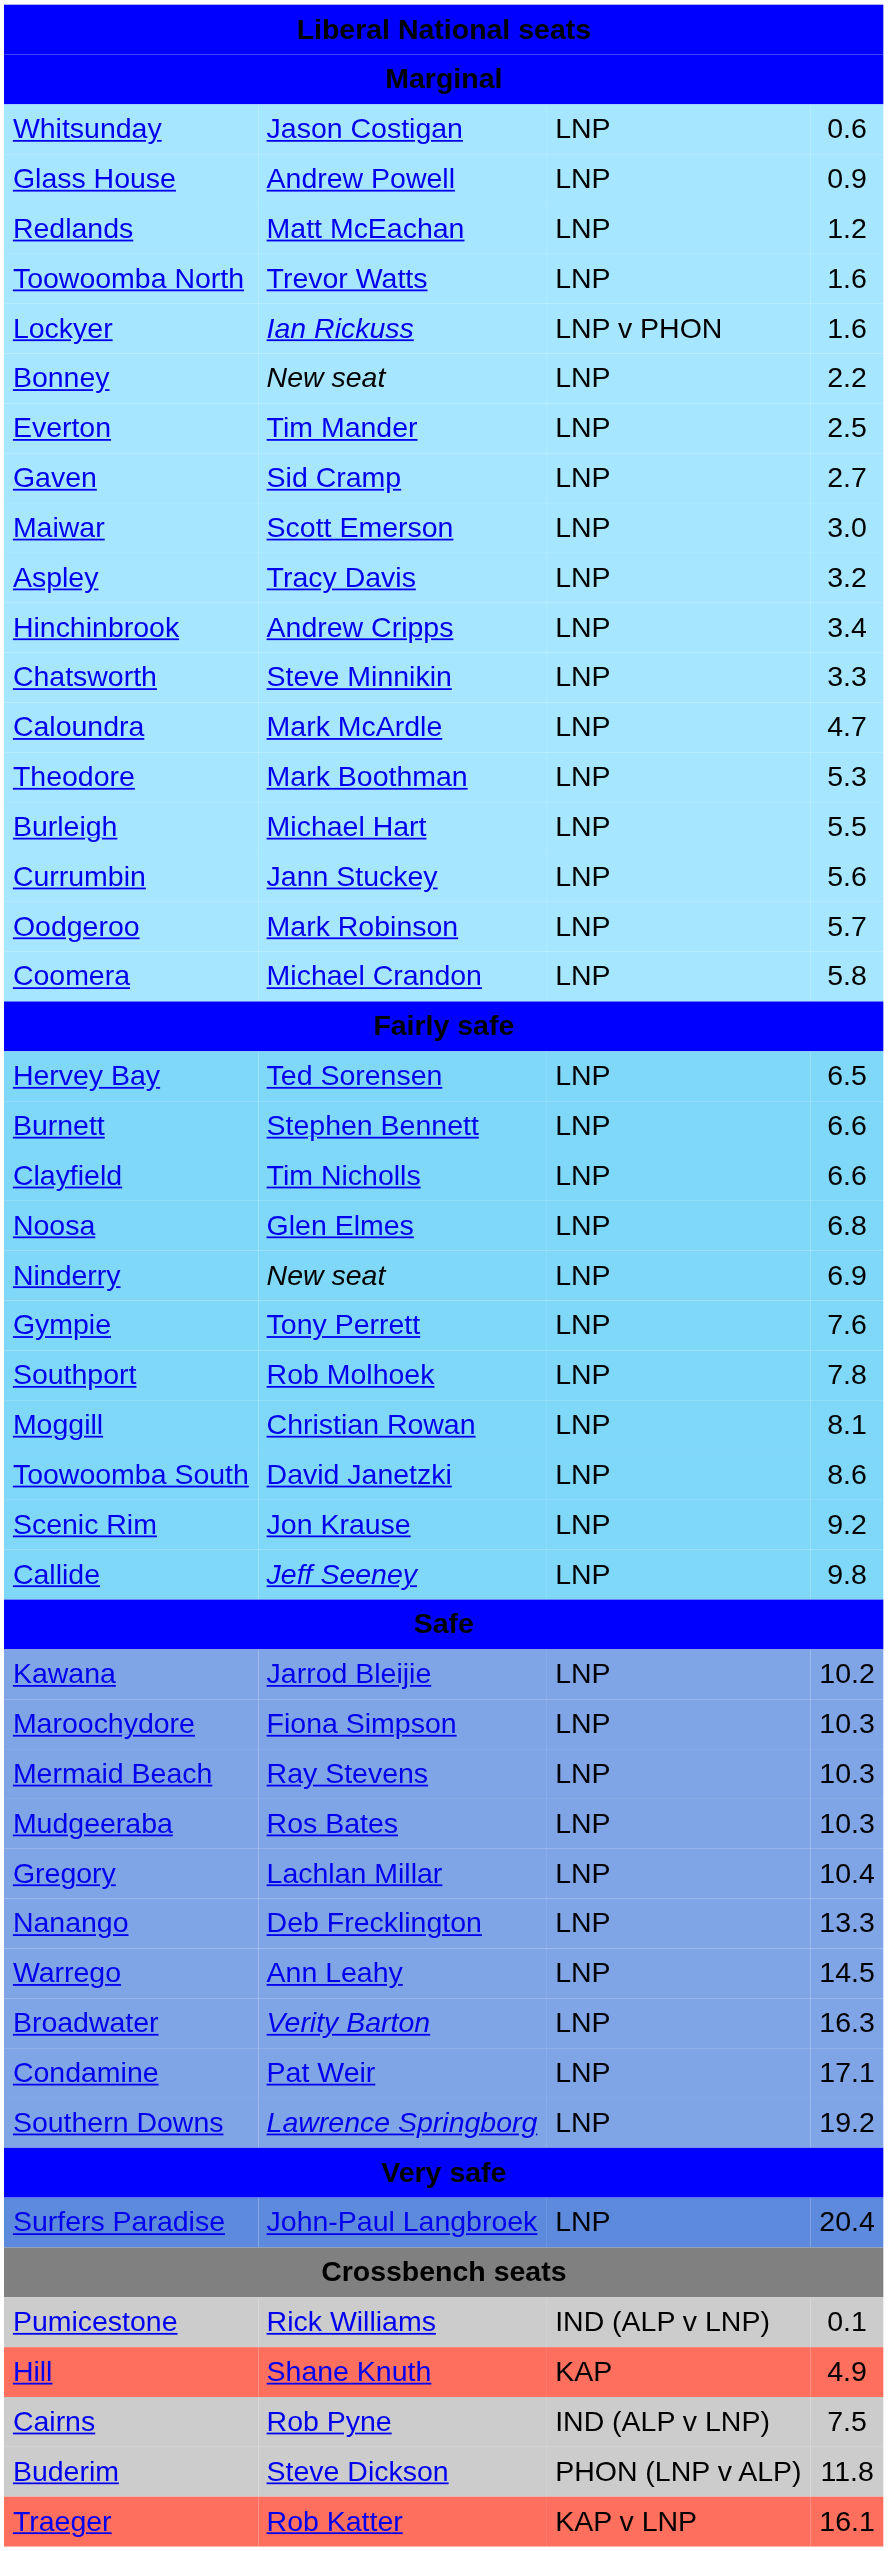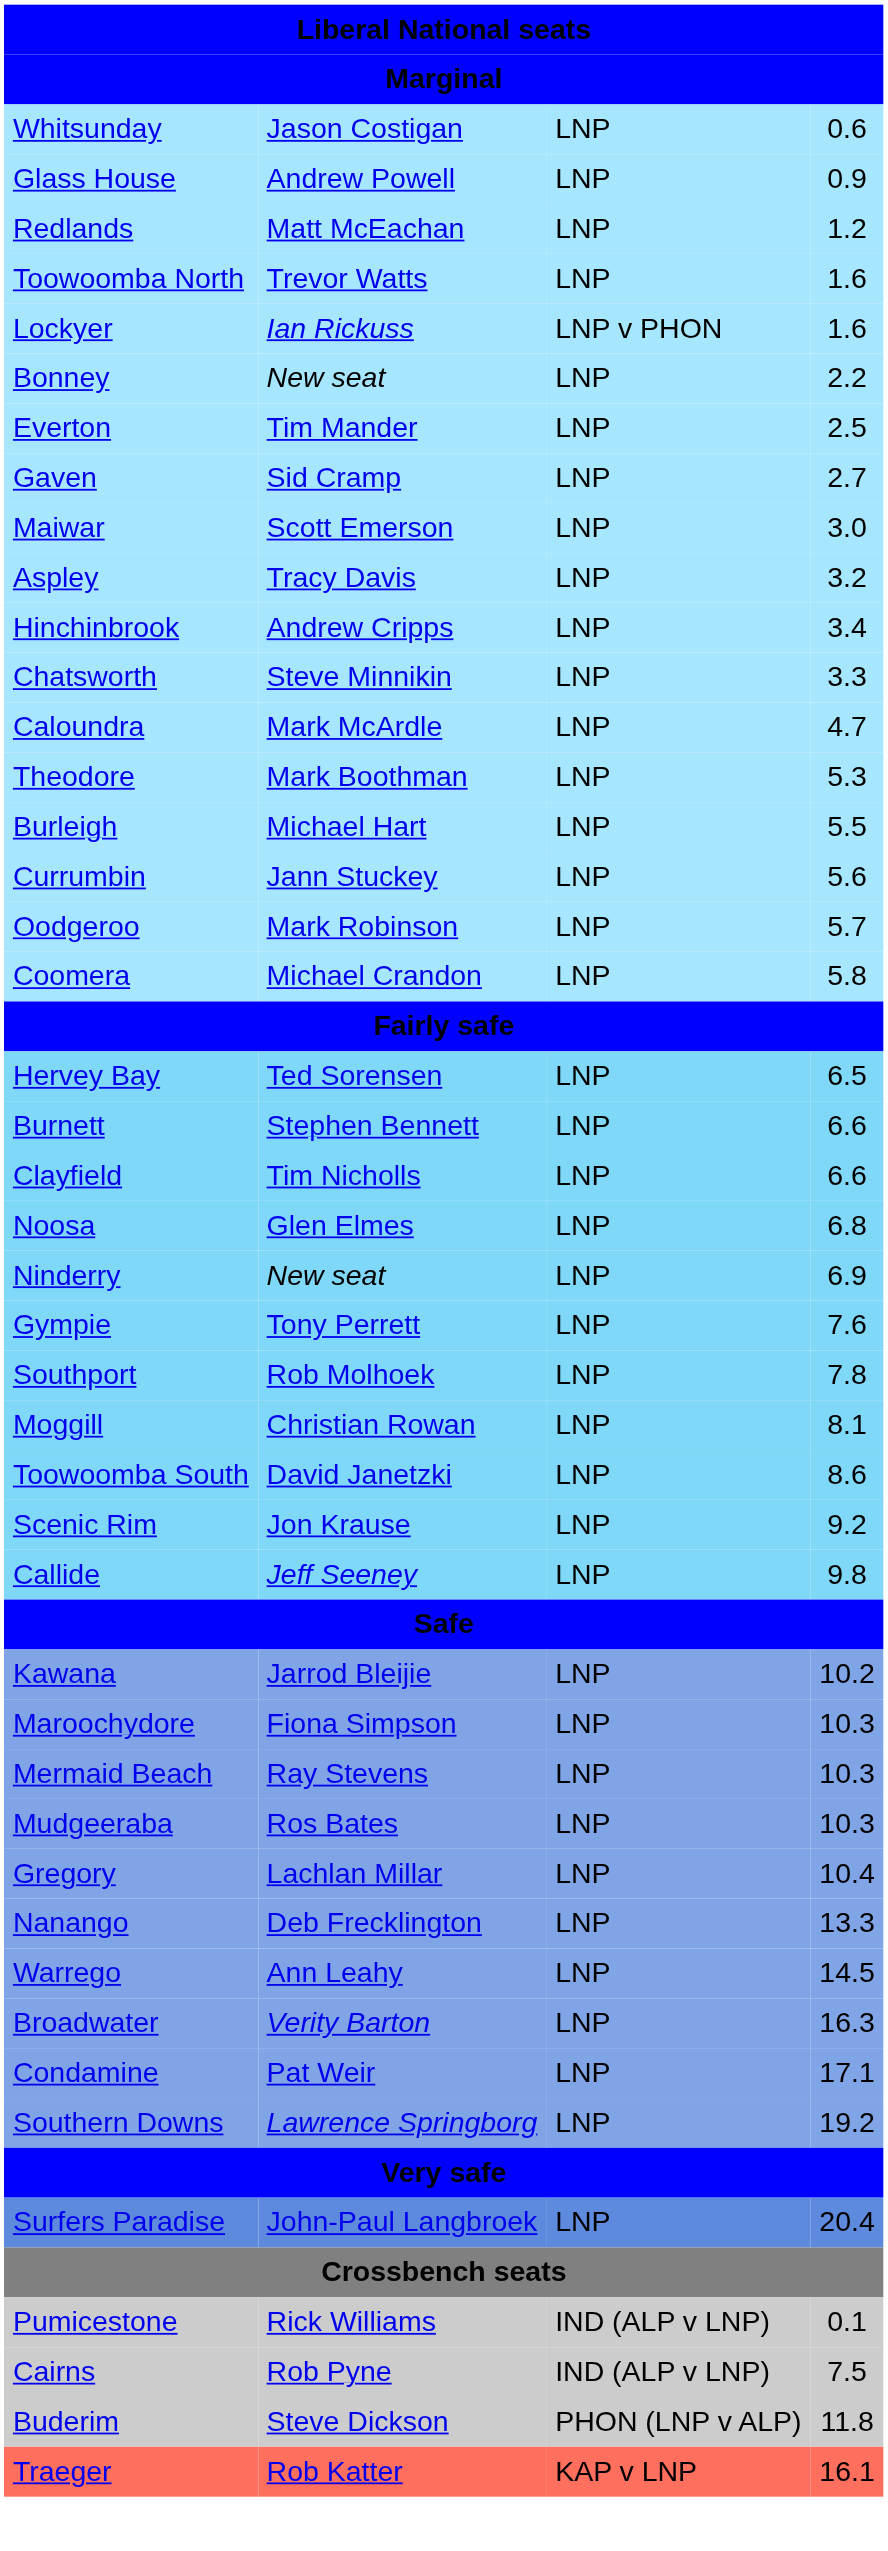- row: Hill | Shane Knuth | KAP | 4.9
